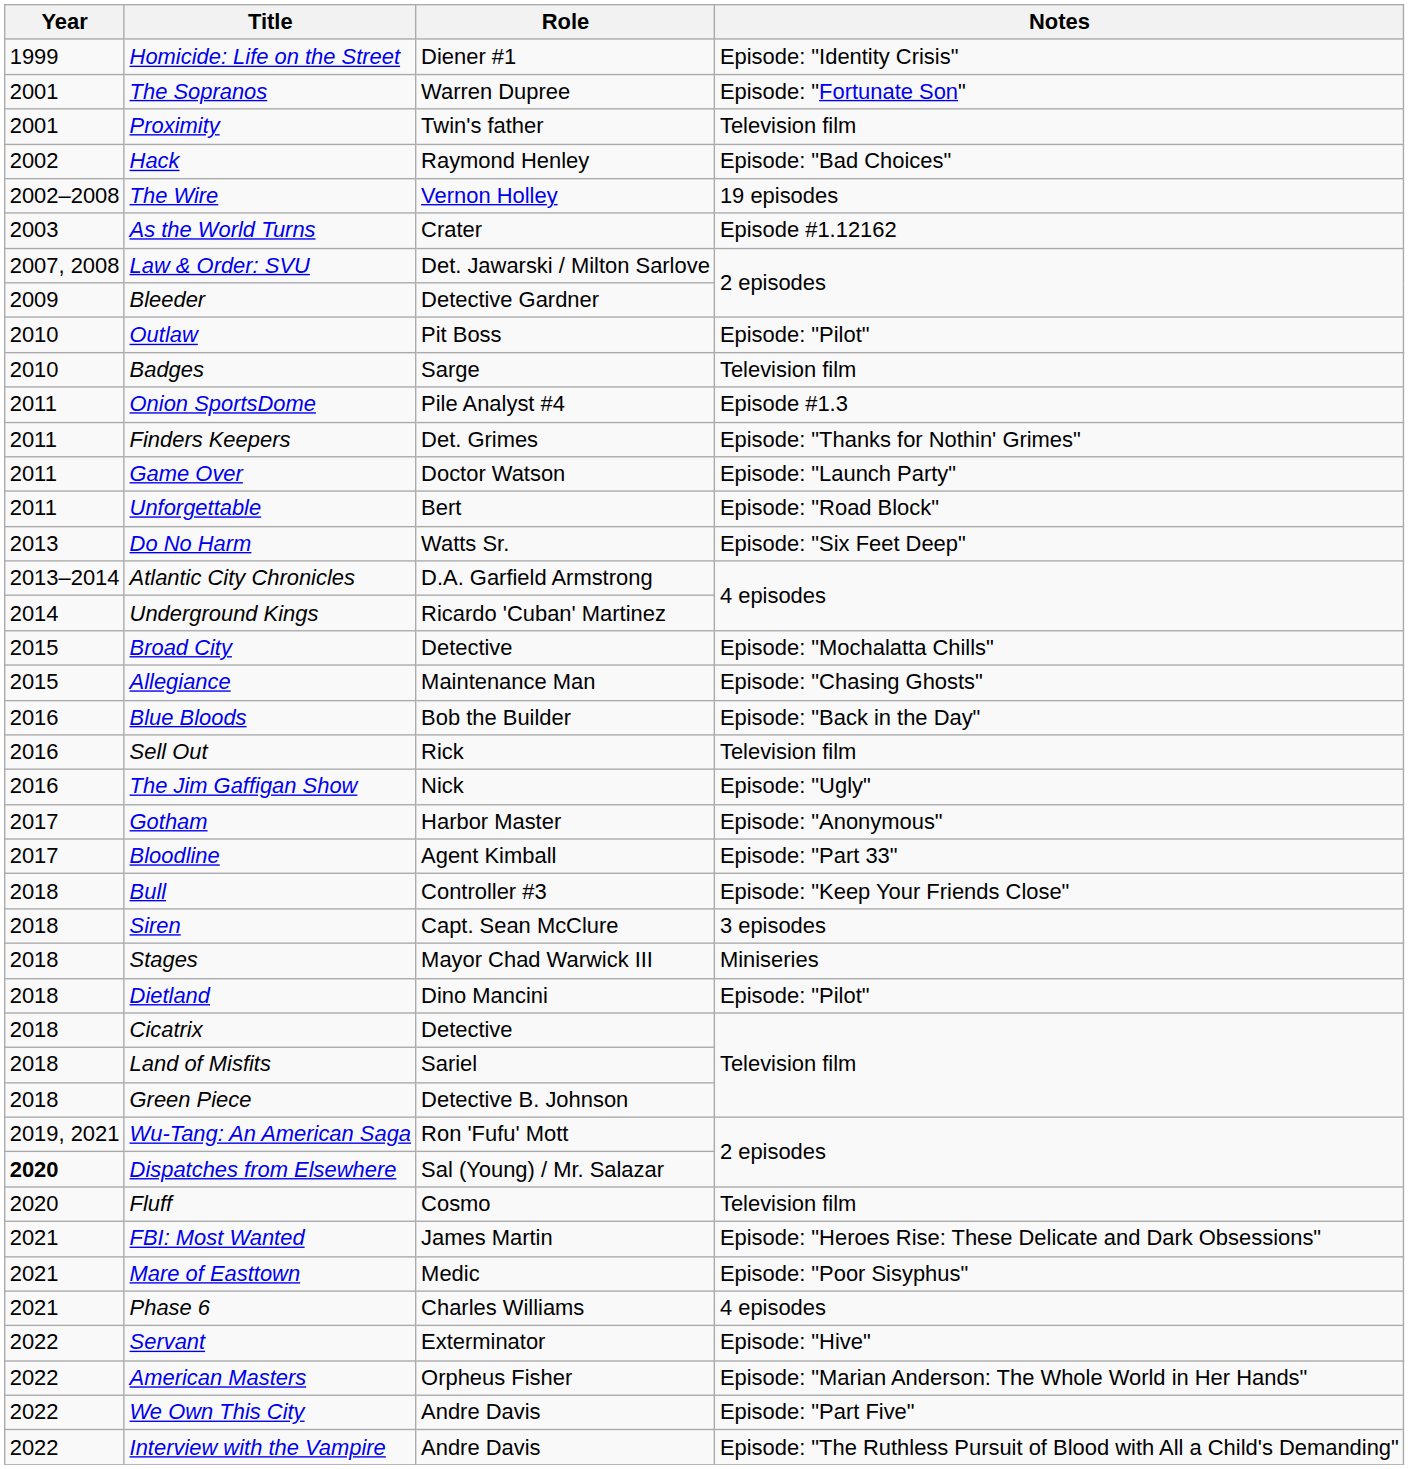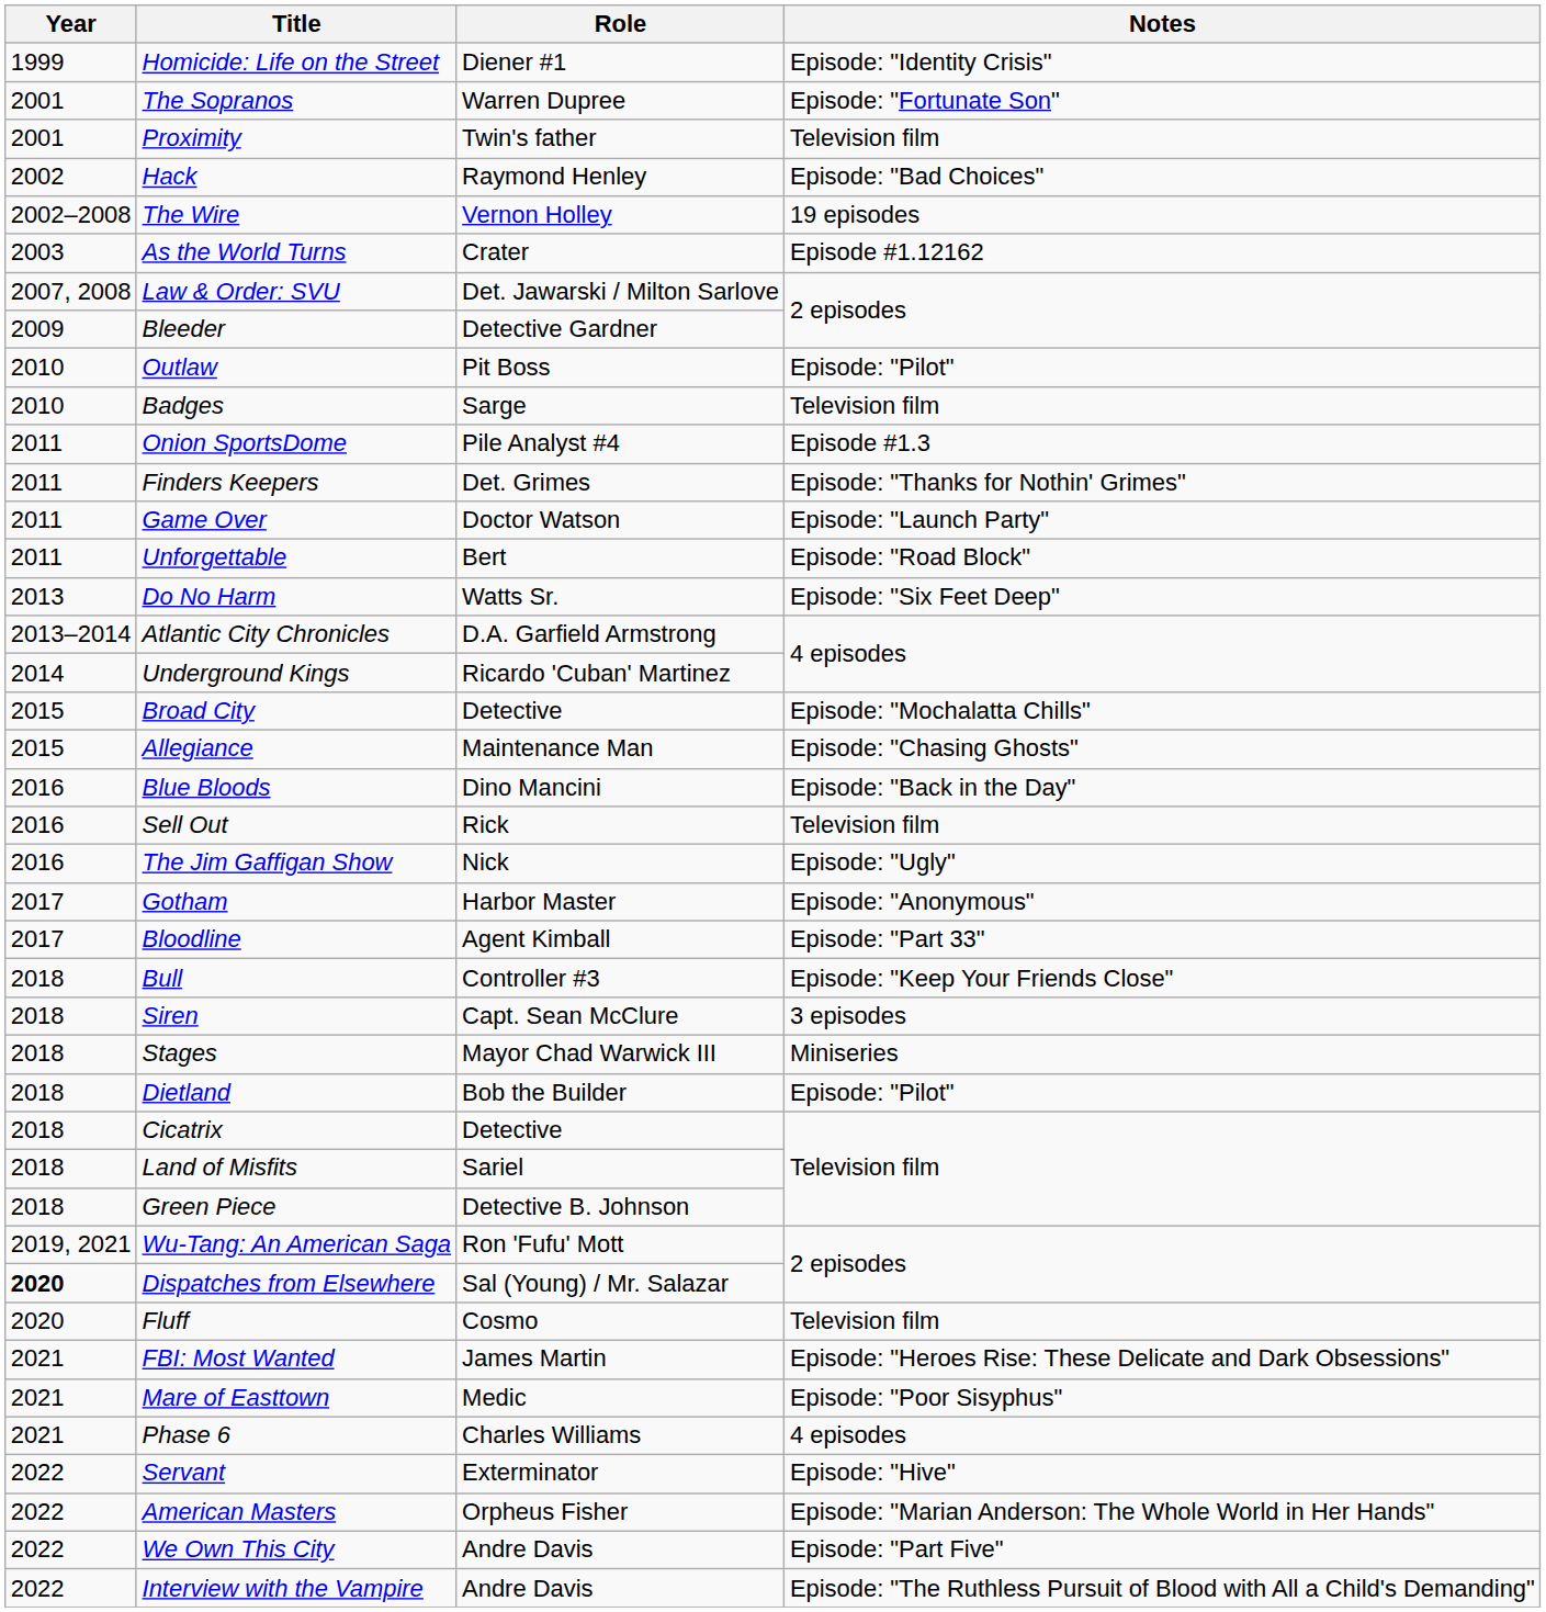Blue Bloods | Role: Bob the Builder -> Dino Mancini
Dietland | Role: Dino Mancini -> Bob the Builder
